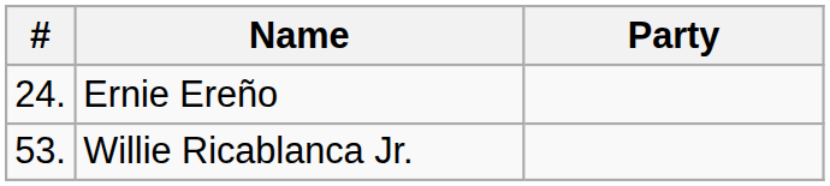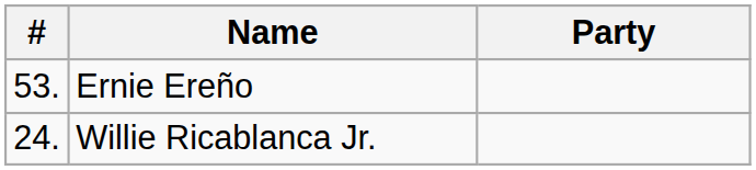Ernie Ereño | #: 24. -> 53.
Willie Ricablanca Jr. | #: 53. -> 24.
